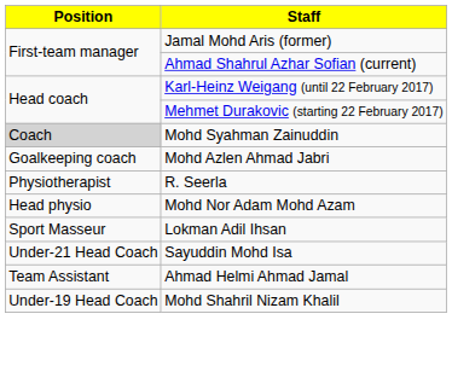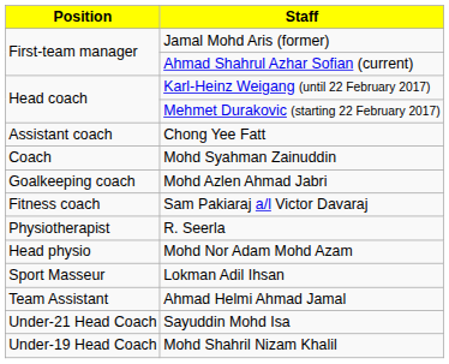+ row: Assistant coach | Chong Yee Fatt
Mohd Syahman Zainuddin | Position: lightgrey background -> no background
+ row: Fitness coach | Sam Pakiaraj a/l Victor Davaraj
rows swapped: Ahmad Helmi Ahmad Jamal <-> Sayuddin Mohd Isa
